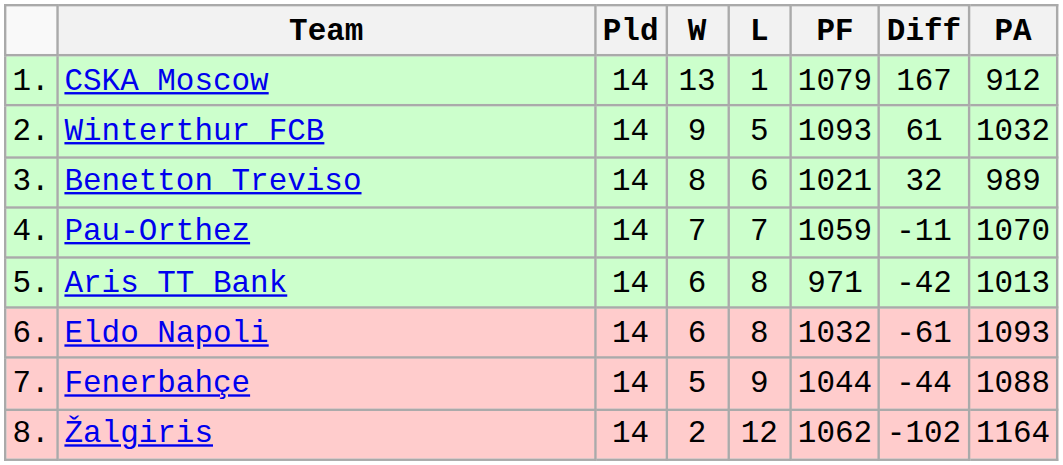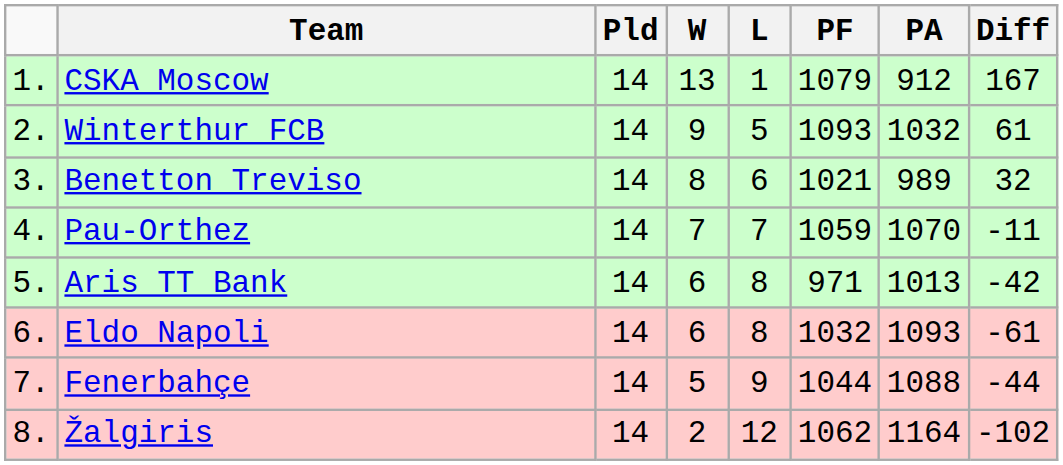columns swapped: PA <-> Diff
